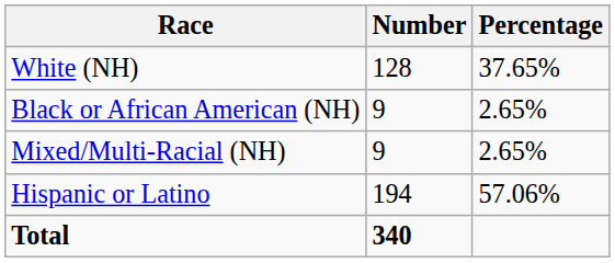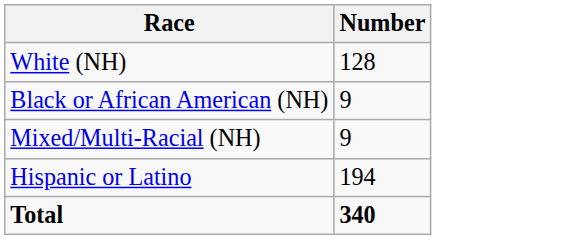- column: Percentage | 37.65% | 2.65% | 2.65% | 57.06%
